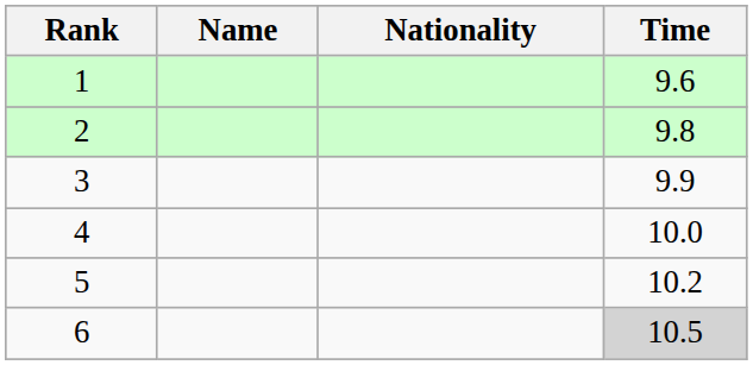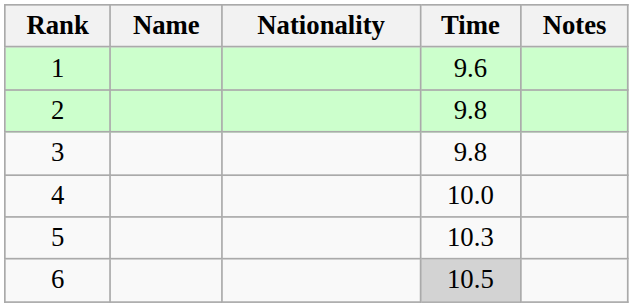+ column: Notes
3 | Time: 9.9 -> 9.8
5 | Time: 10.2 -> 10.3
